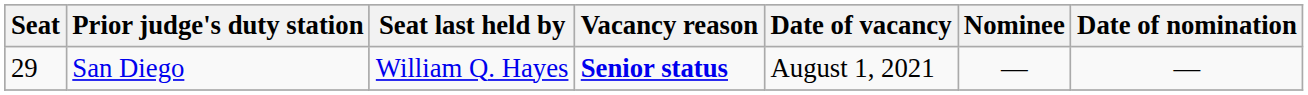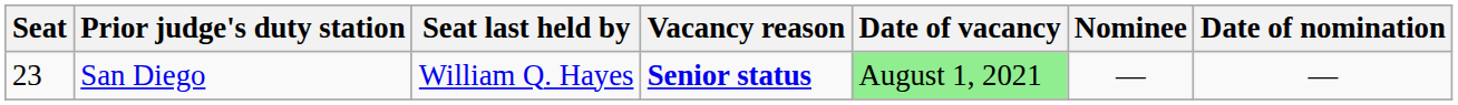San Diego | Seat: 29 -> 23
San Diego | Date of vacancy: no background -> lightgreen background
